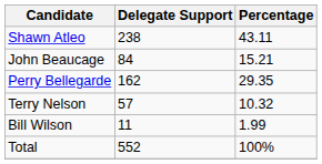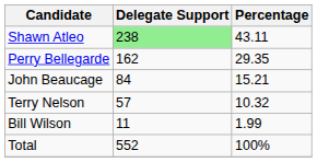Shawn Atleo | Delegate Support: no background -> lightgreen background
rows swapped: Perry Bellegarde <-> John Beaucage
